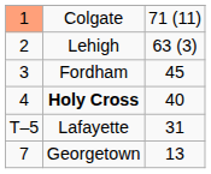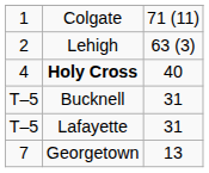Colgate | column 1: lightsalmon background -> no background
- row: 3 | Fordham | 45
+ row: T–5 | Bucknell | 31
